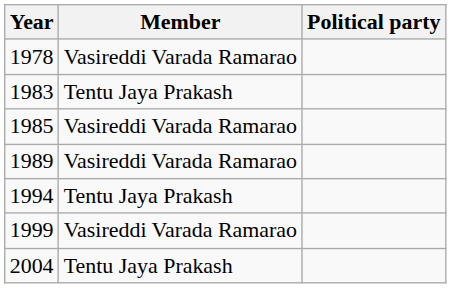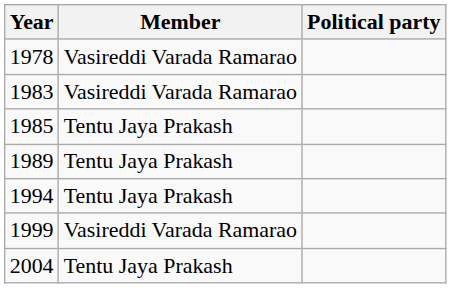1983 | Member: Tentu Jaya Prakash -> Vasireddi Varada Ramarao
1985 | Member: Vasireddi Varada Ramarao -> Tentu Jaya Prakash
1989 | Member: Vasireddi Varada Ramarao -> Tentu Jaya Prakash
